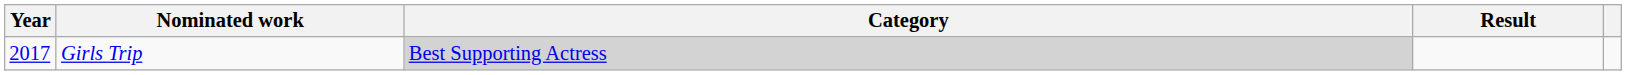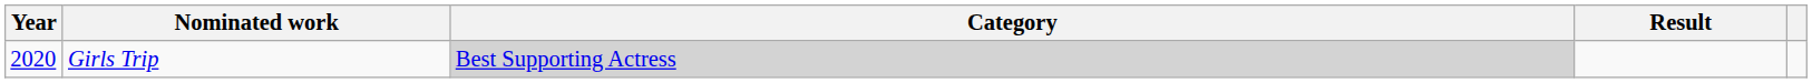Girls Trip | Year: 2017 -> 2020
